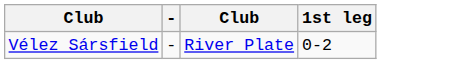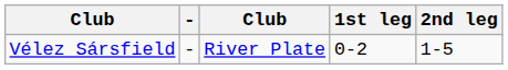+ column: 2nd leg | 1-5
